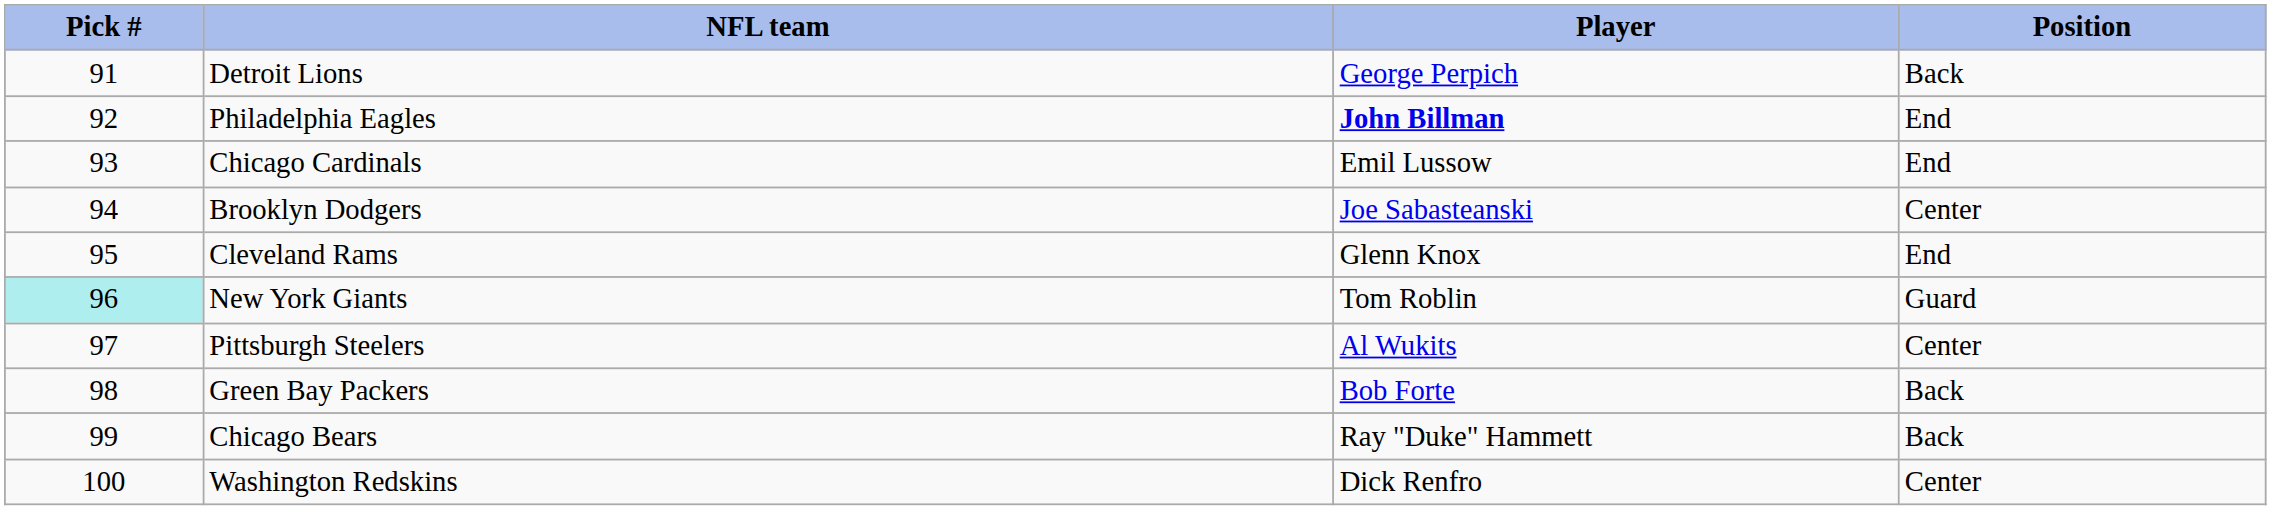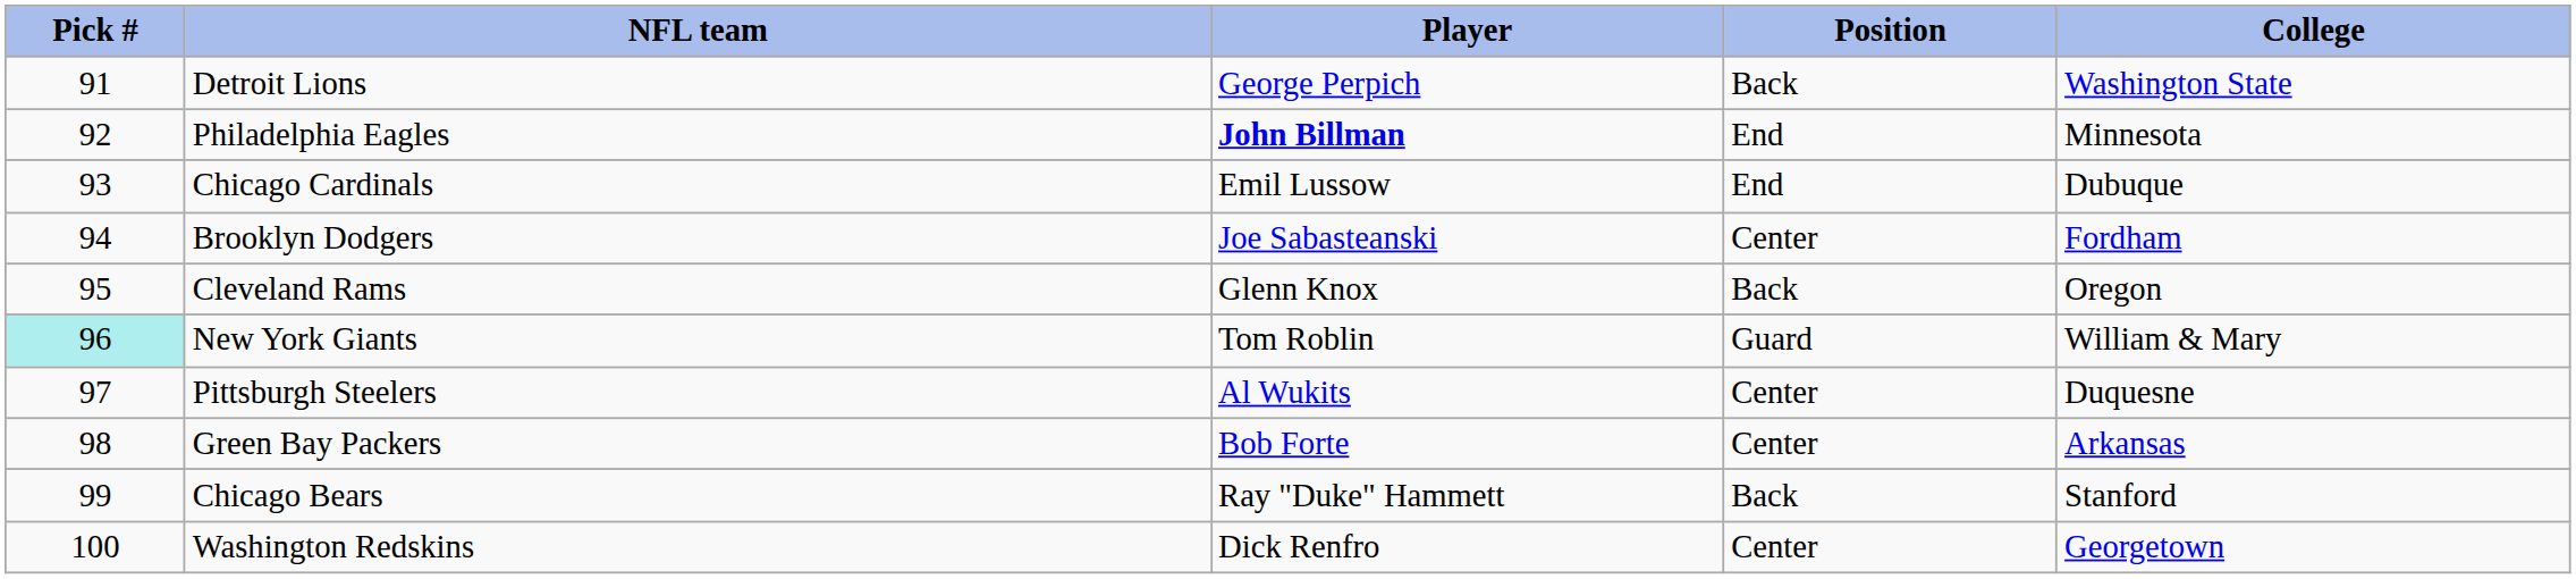+ column: College | Washington State | Minnesota | Dubuque | Fordham | Oregon | William & Mary | Duquesne | Arkansas | Stanford | Georgetown
Cleveland Rams | Position: End -> Back
Green Bay Packers | Position: Back -> Center
